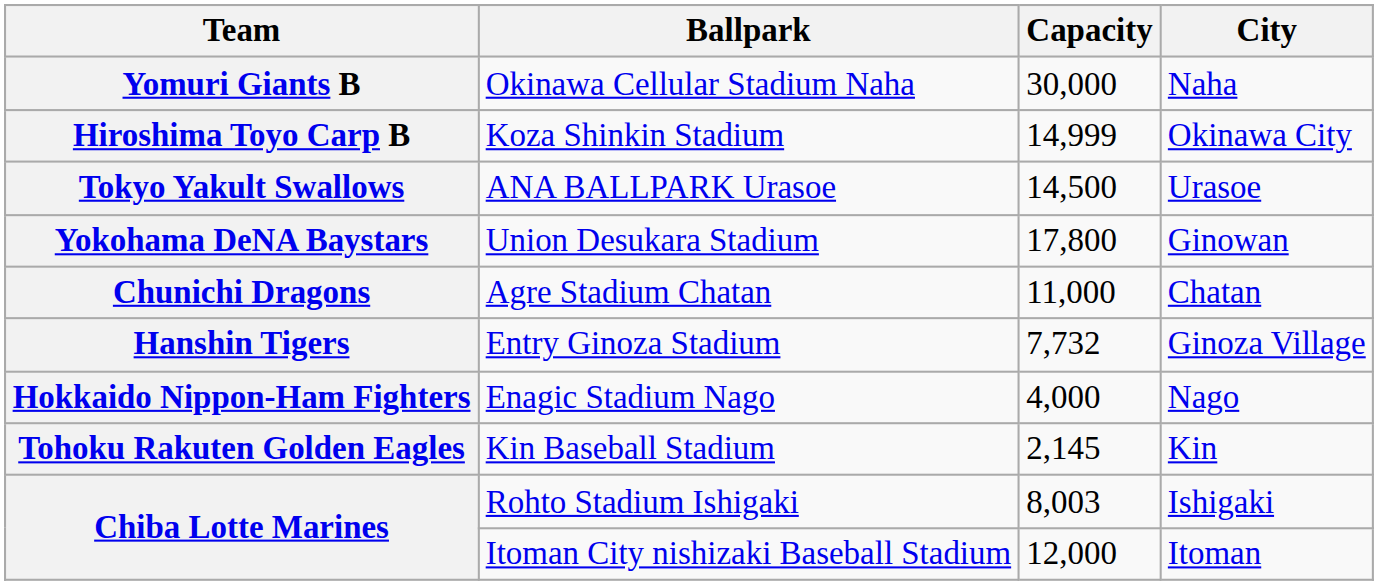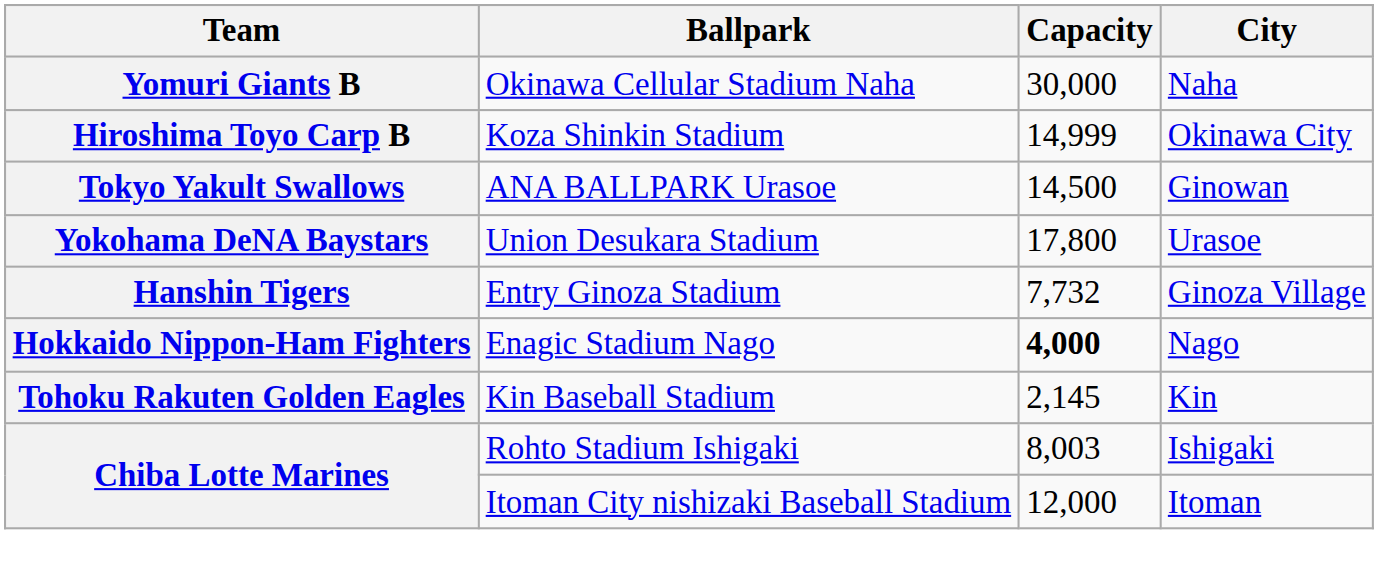Tokyo Yakult Swallows | City: Urasoe -> Ginowan
Yokohama DeNA Baystars | City: Ginowan -> Urasoe
- row: Chunichi Dragons | Agre Stadium Chatan | 11,000 | Chatan
Hokkaido Nippon-Ham Fighters | Capacity: normal -> bold
